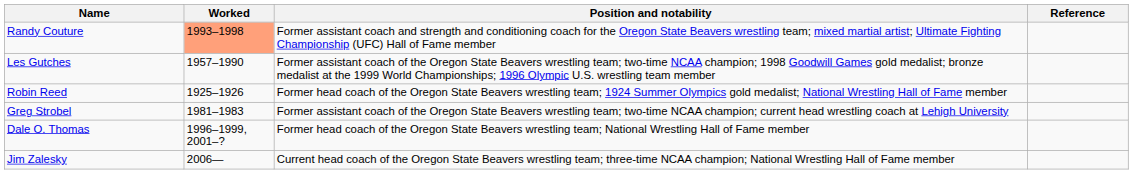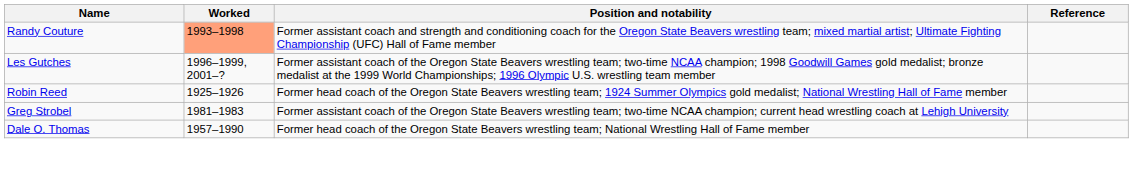Les Gutches | Worked: 1957–1990 -> 1996–1999, 2001–?
Dale O. Thomas | Worked: 1996–1999, 2001–? -> 1957–1990
- row: Jim Zalesky | 2006— | Current head coach of the Oregon State Beavers wrestling team; three-time NCAA champion; National Wrestling Hall of Fame member
